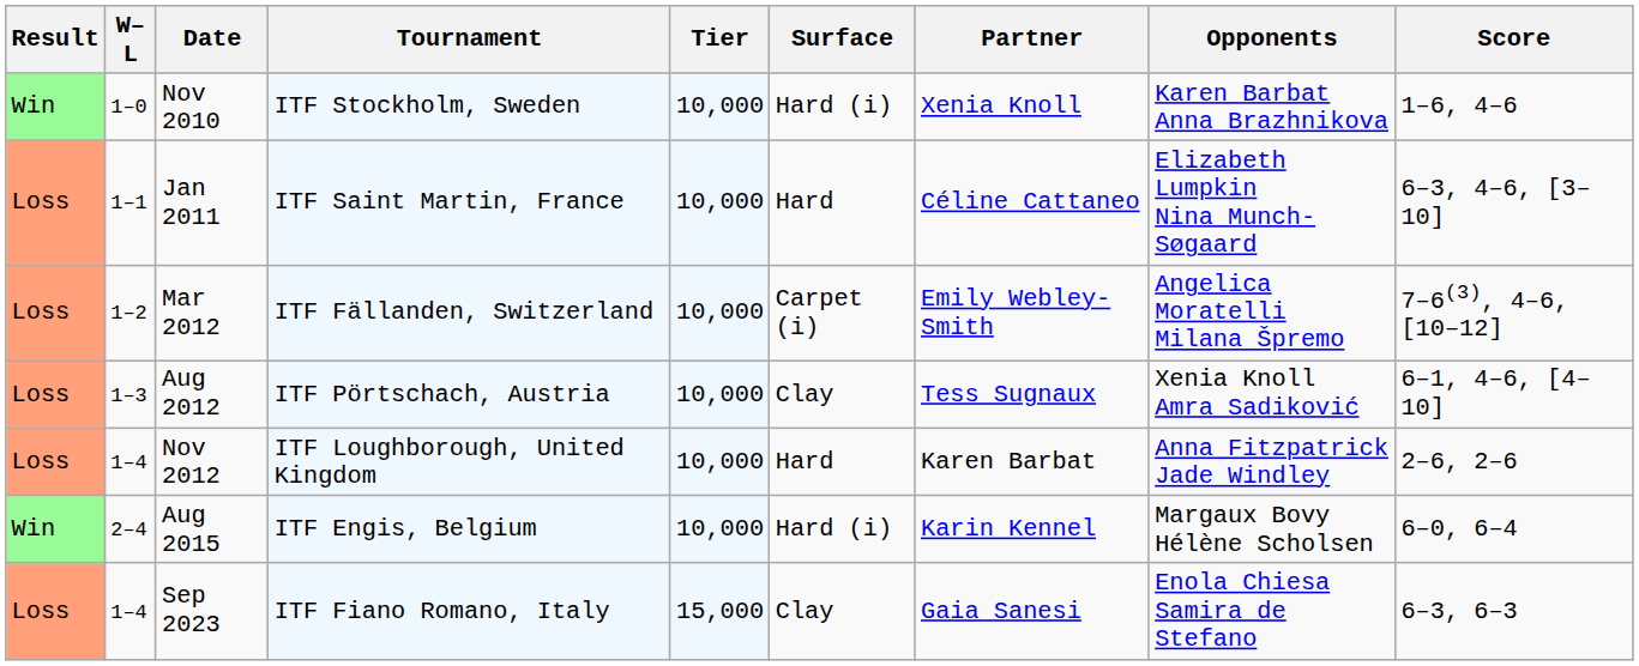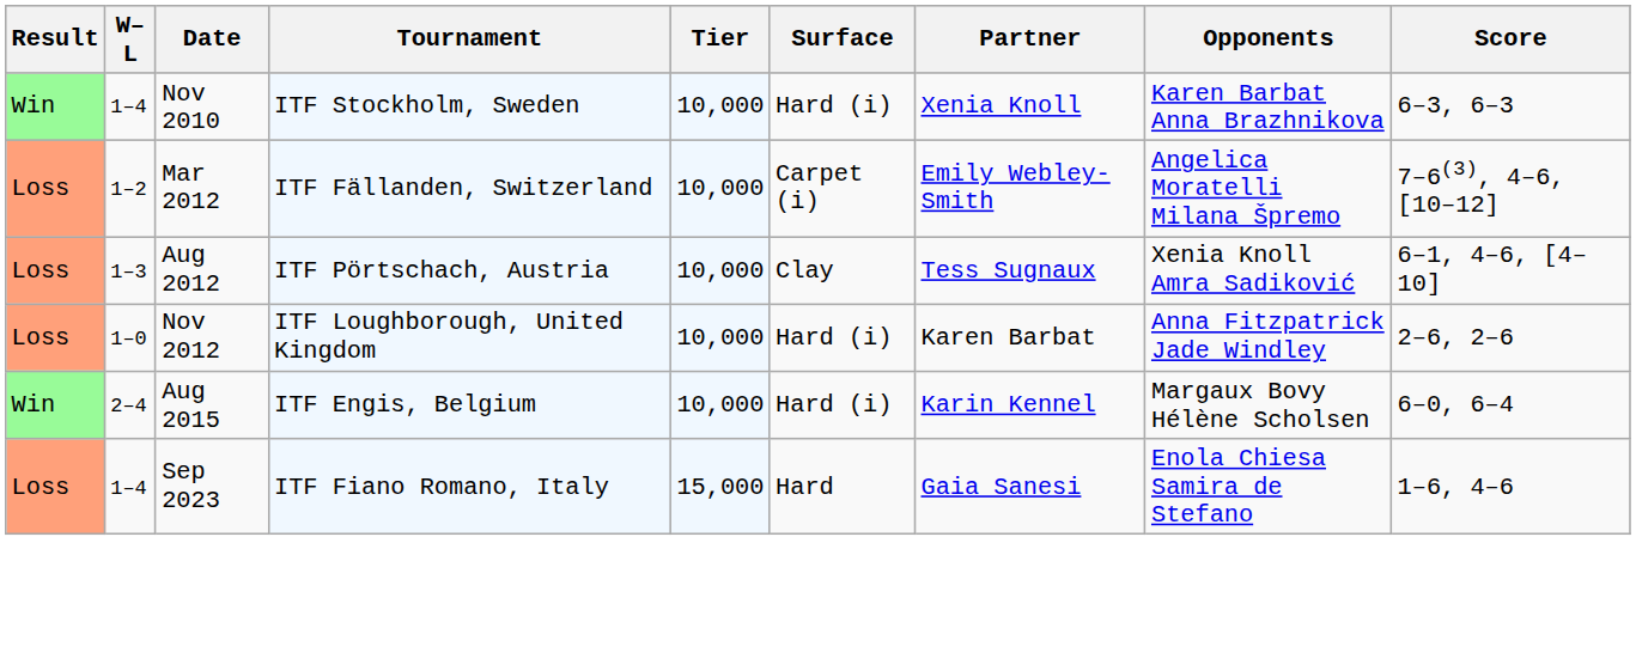Nov 2010 | W–L: 1–0 -> 1–4
Nov 2010 | Score: 1–6, 4–6 -> 6–3, 6–3
- row: Loss | 1–1 | Jan 2011 | ITF Saint Martin, France | 10,000 | Hard | Céline Cattaneo | Elizabeth Lumpkin Nina Munch-Søgaard | 6–3, 4–6, [3–10]
Nov 2012 | W–L: 1–4 -> 1–0
Nov 2012 | Surface: Hard -> Hard (i)
Sep 2023 | Surface: Clay -> Hard
Sep 2023 | Score: 6–3, 6–3 -> 1–6, 4–6
